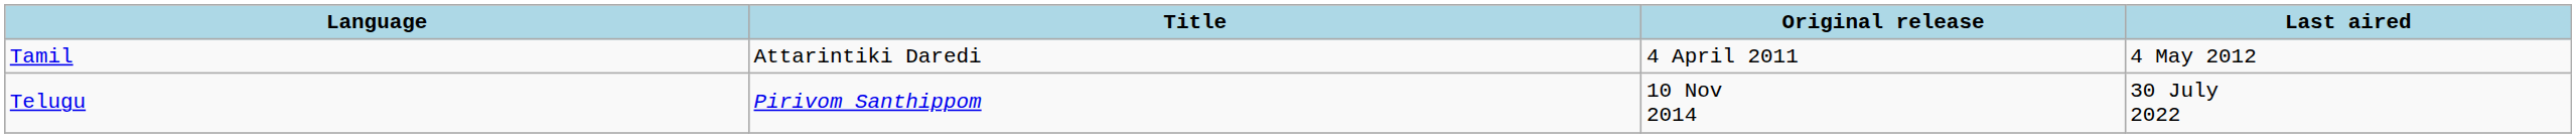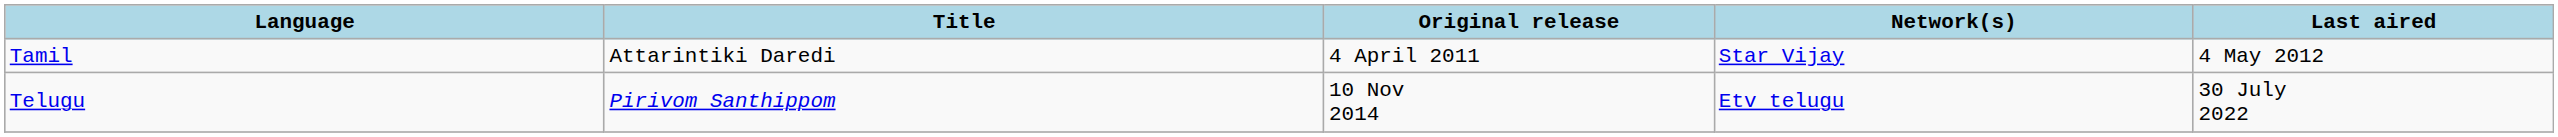+ column: Network(s) | Star Vijay | Etv telugu
